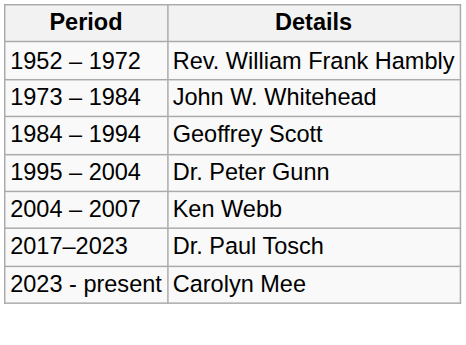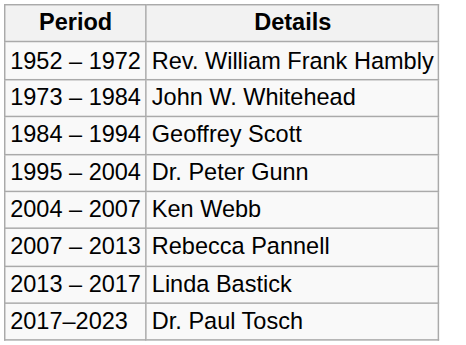+ row: 2007 – 2013 | Rebecca Pannell
+ row: 2013 – 2017 | Linda Bastick
- row: 2023 - present | Carolyn Mee
